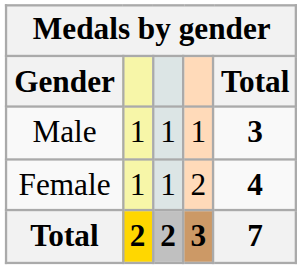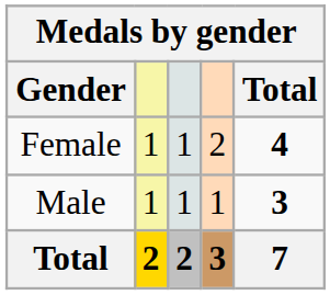rows swapped: Male <-> Female
